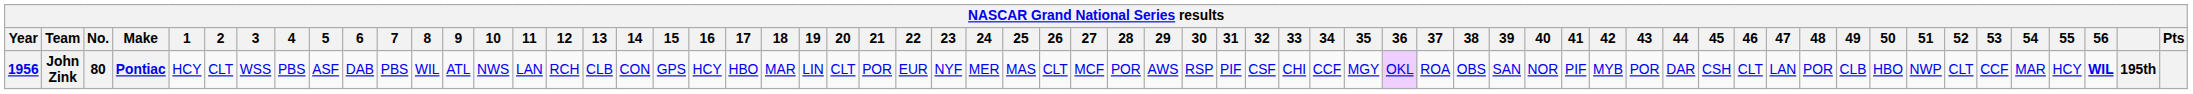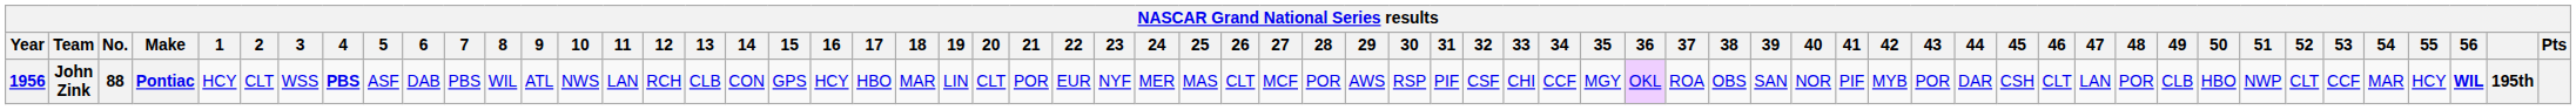John Zink | No.: 80 -> 88
John Zink | 4: normal -> bold
